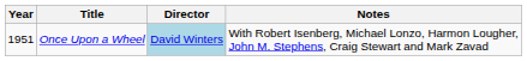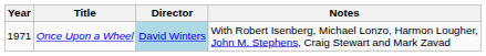Once Upon a Wheel | Year: 1951 -> 1971
